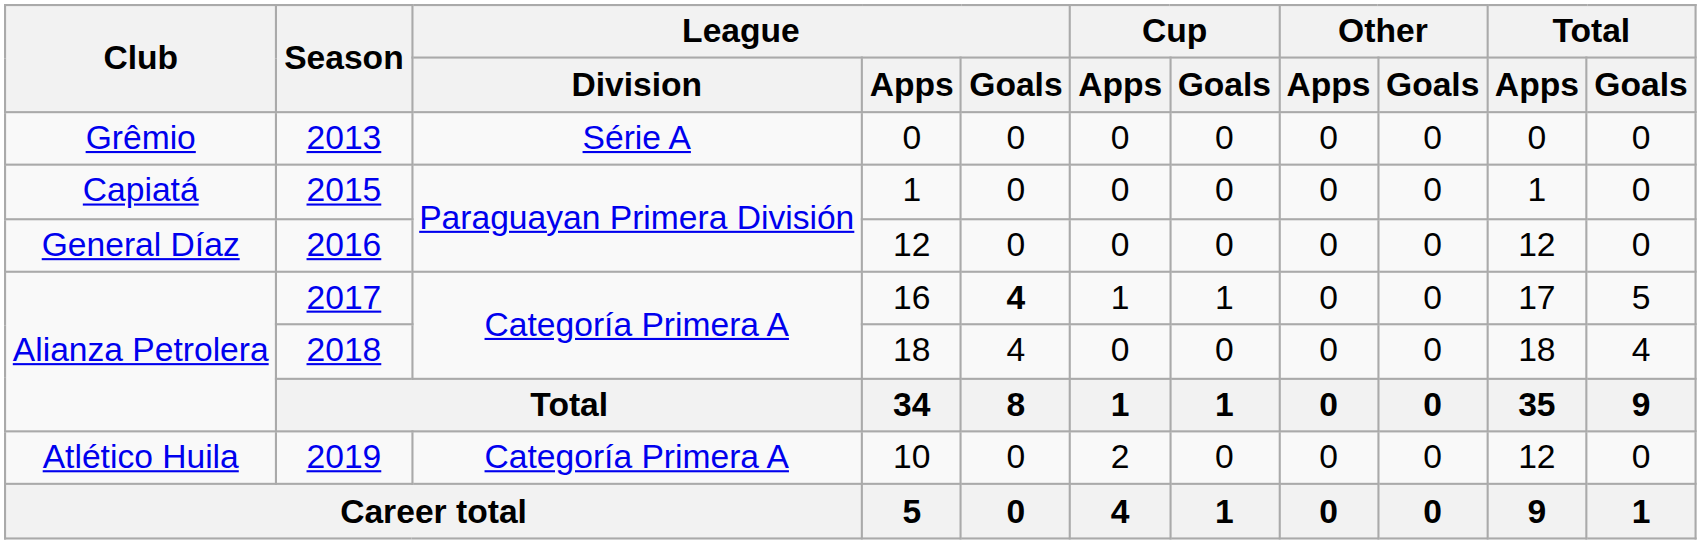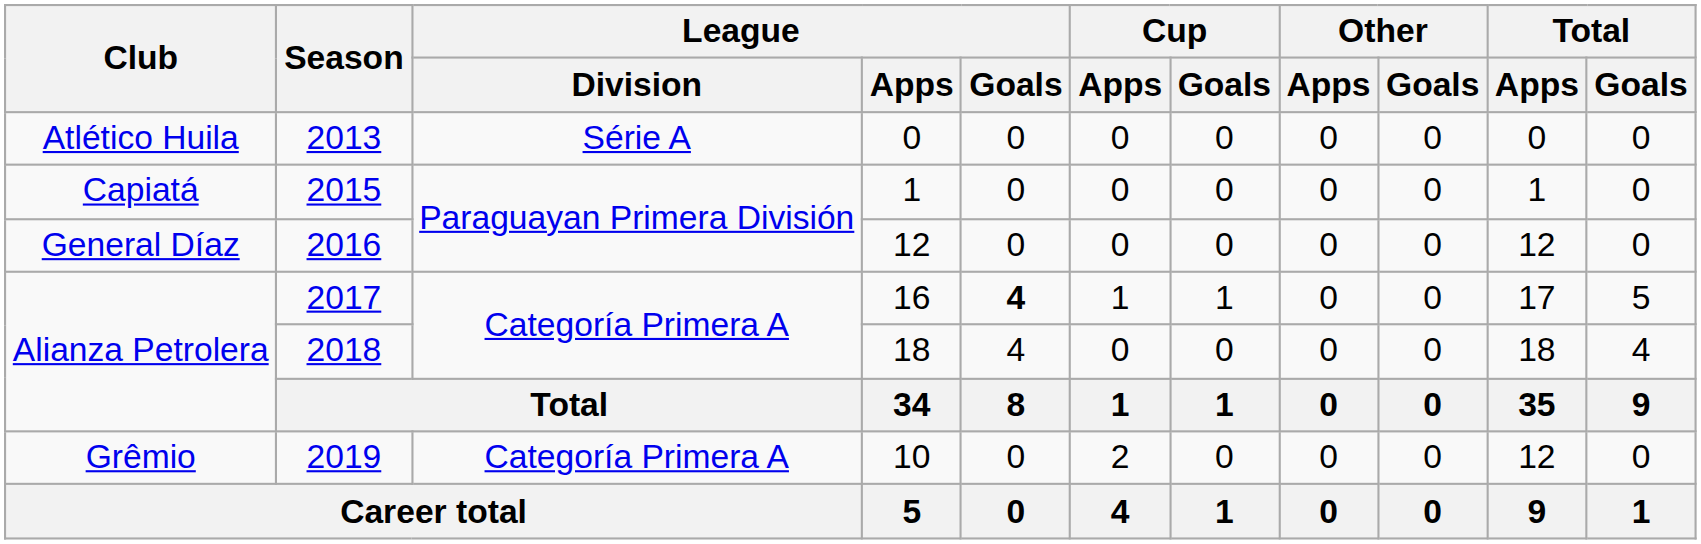2013 | Club: Grêmio -> Atlético Huila
2019 | Club: Atlético Huila -> Grêmio
